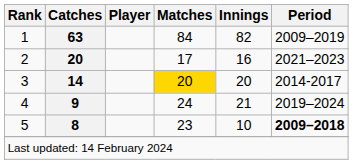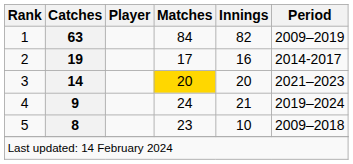2 | Catches: 20 -> 19
2 | Period: 2021–2023 -> 2014-2017
3 | Period: 2014-2017 -> 2021–2023
5 | Period: bold -> normal
